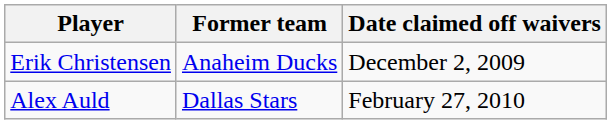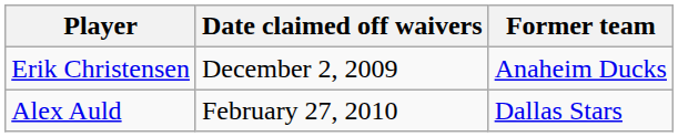columns swapped: Former team <-> Date claimed off waivers
